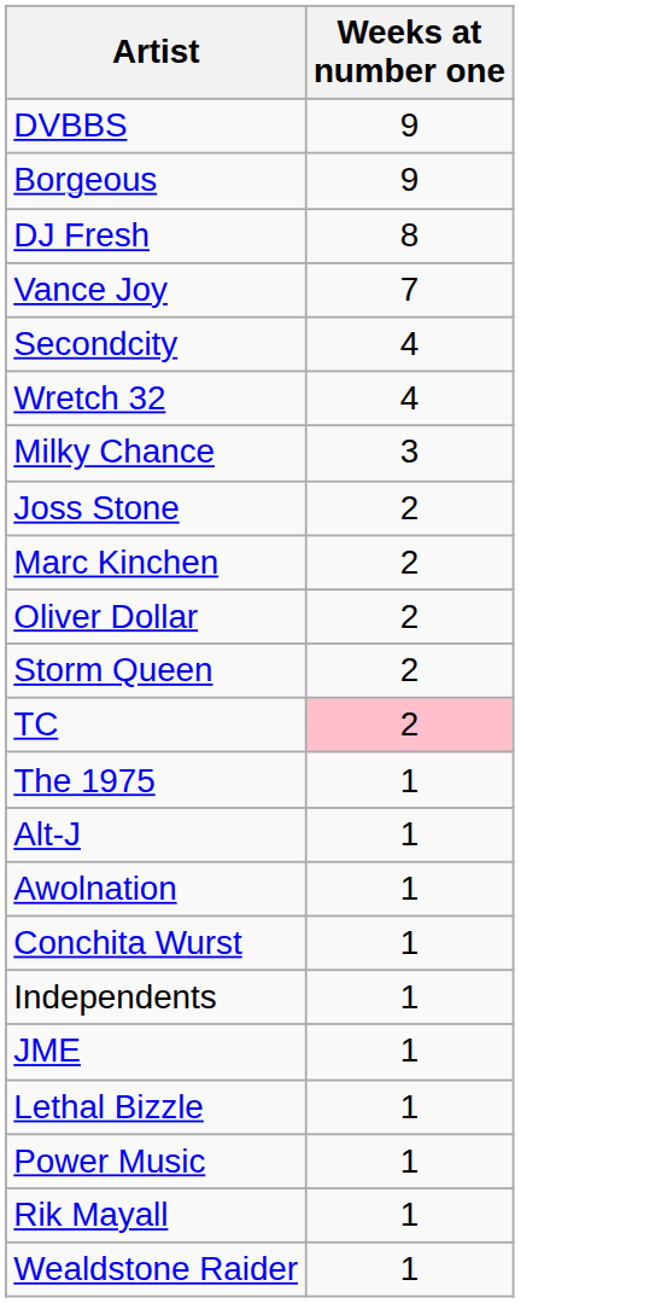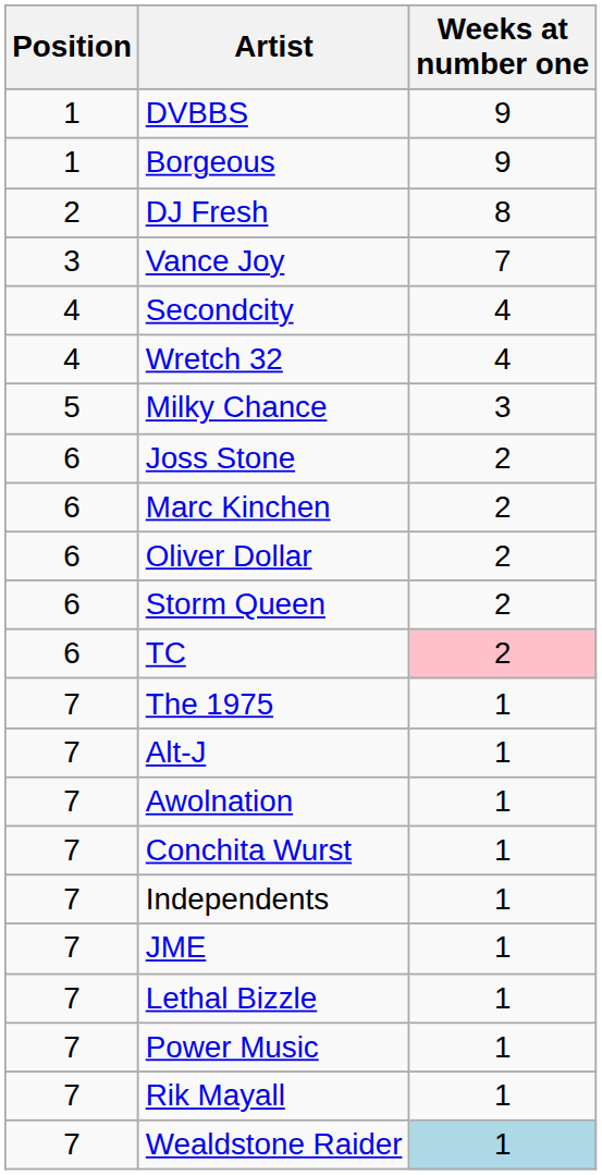+ column: Position | 1 | 1 | 2 | 3 | 4 | 4 | 5 | 6 | 6 | 6 | 6 | 6 | 7 | 7 | 7 | 7 | 7 | 7 | 7 | 7 | 7 | 7
Wealdstone Raider | Weeks at number one: no background -> lightblue background
